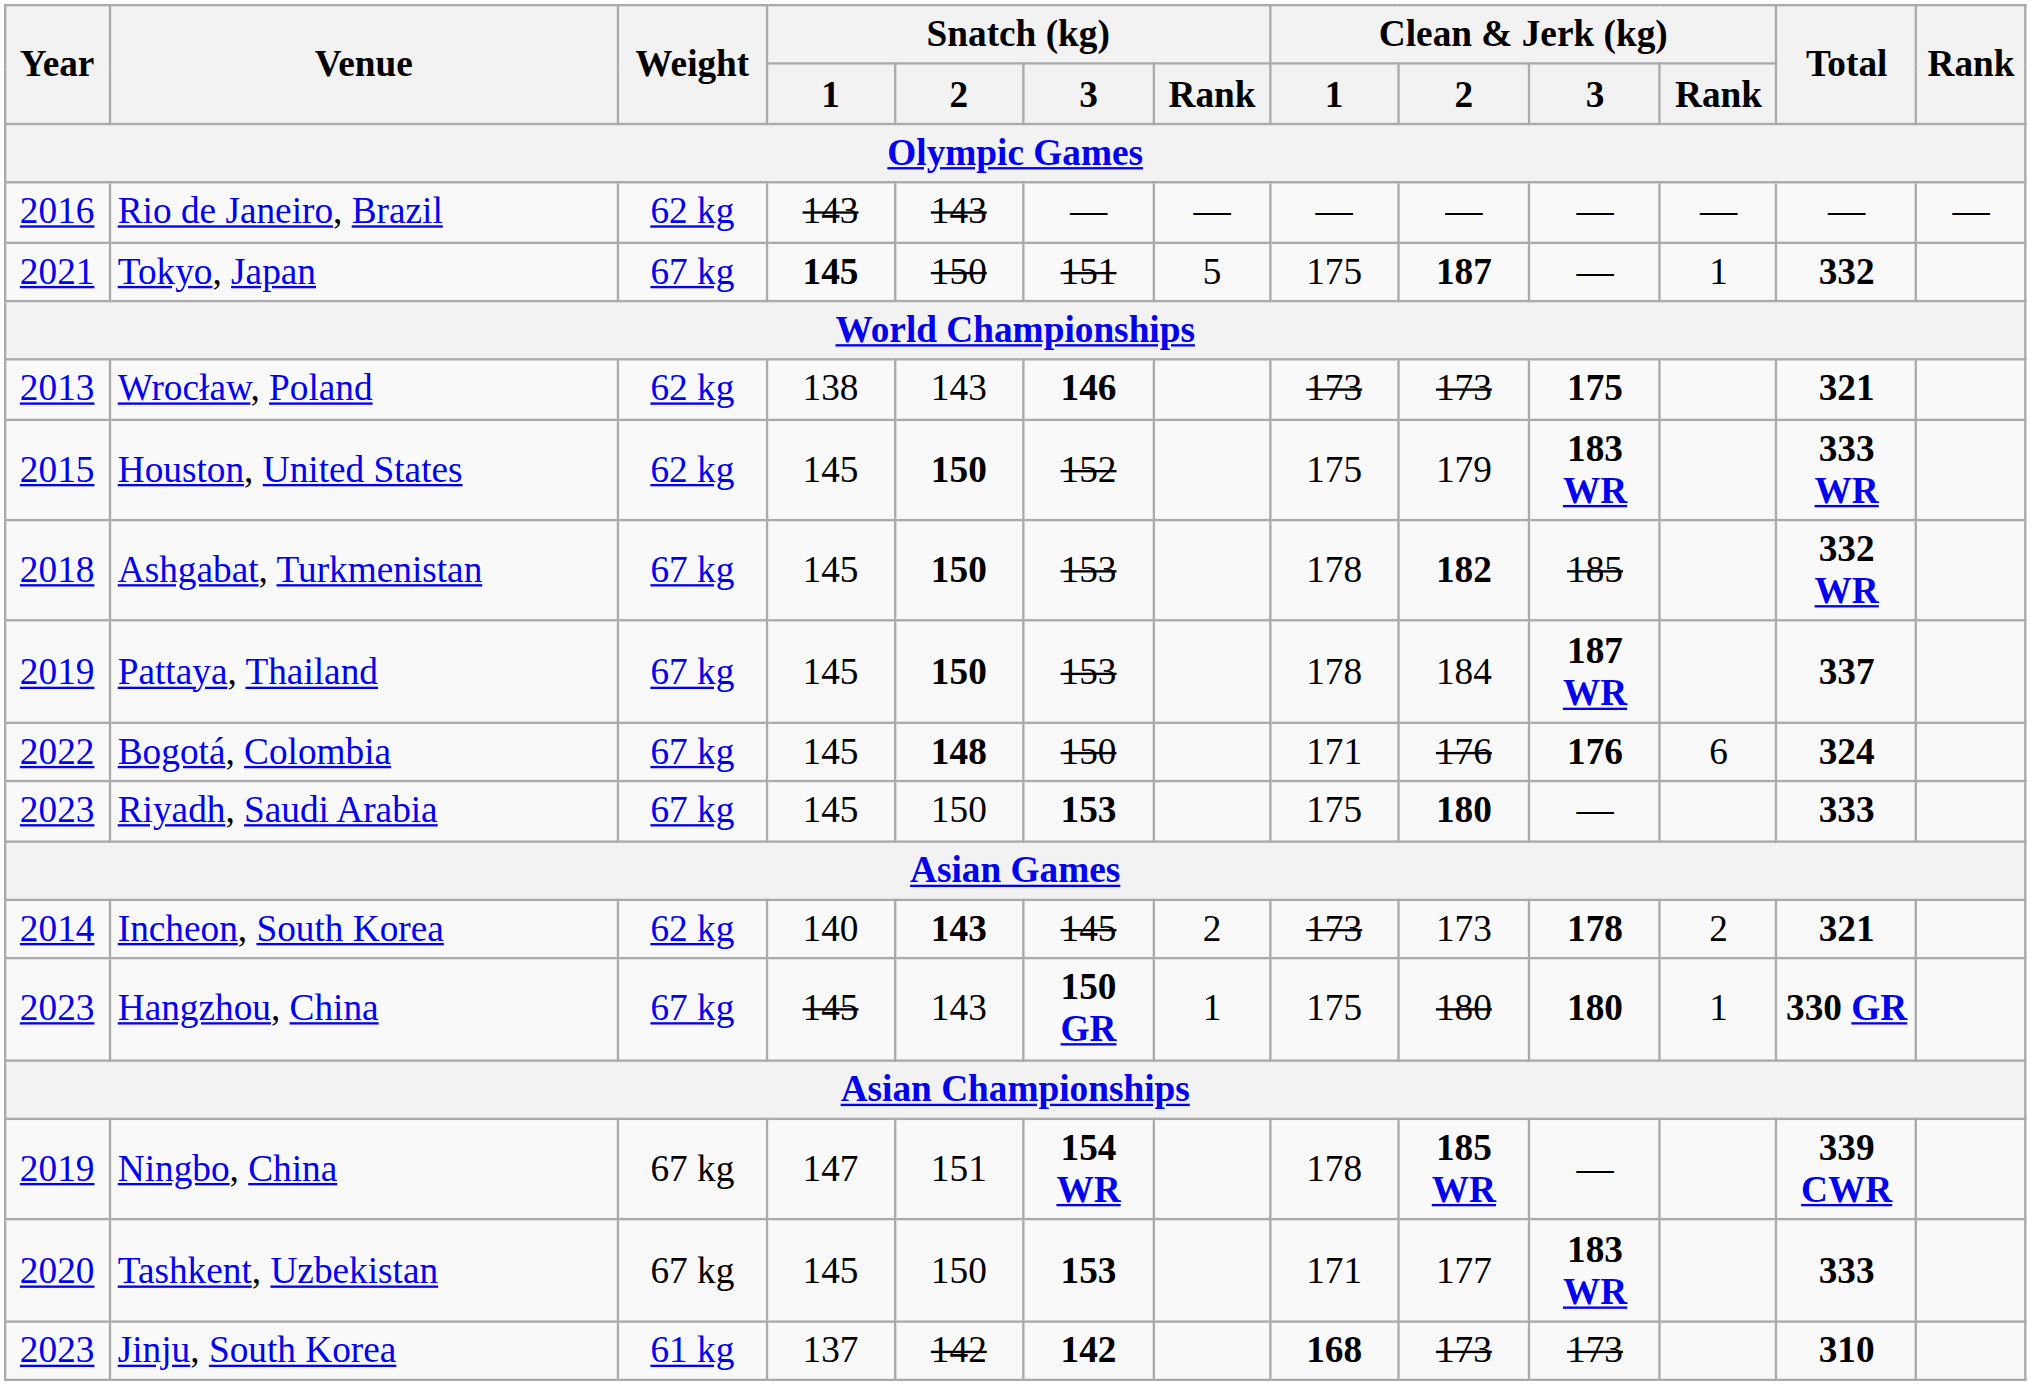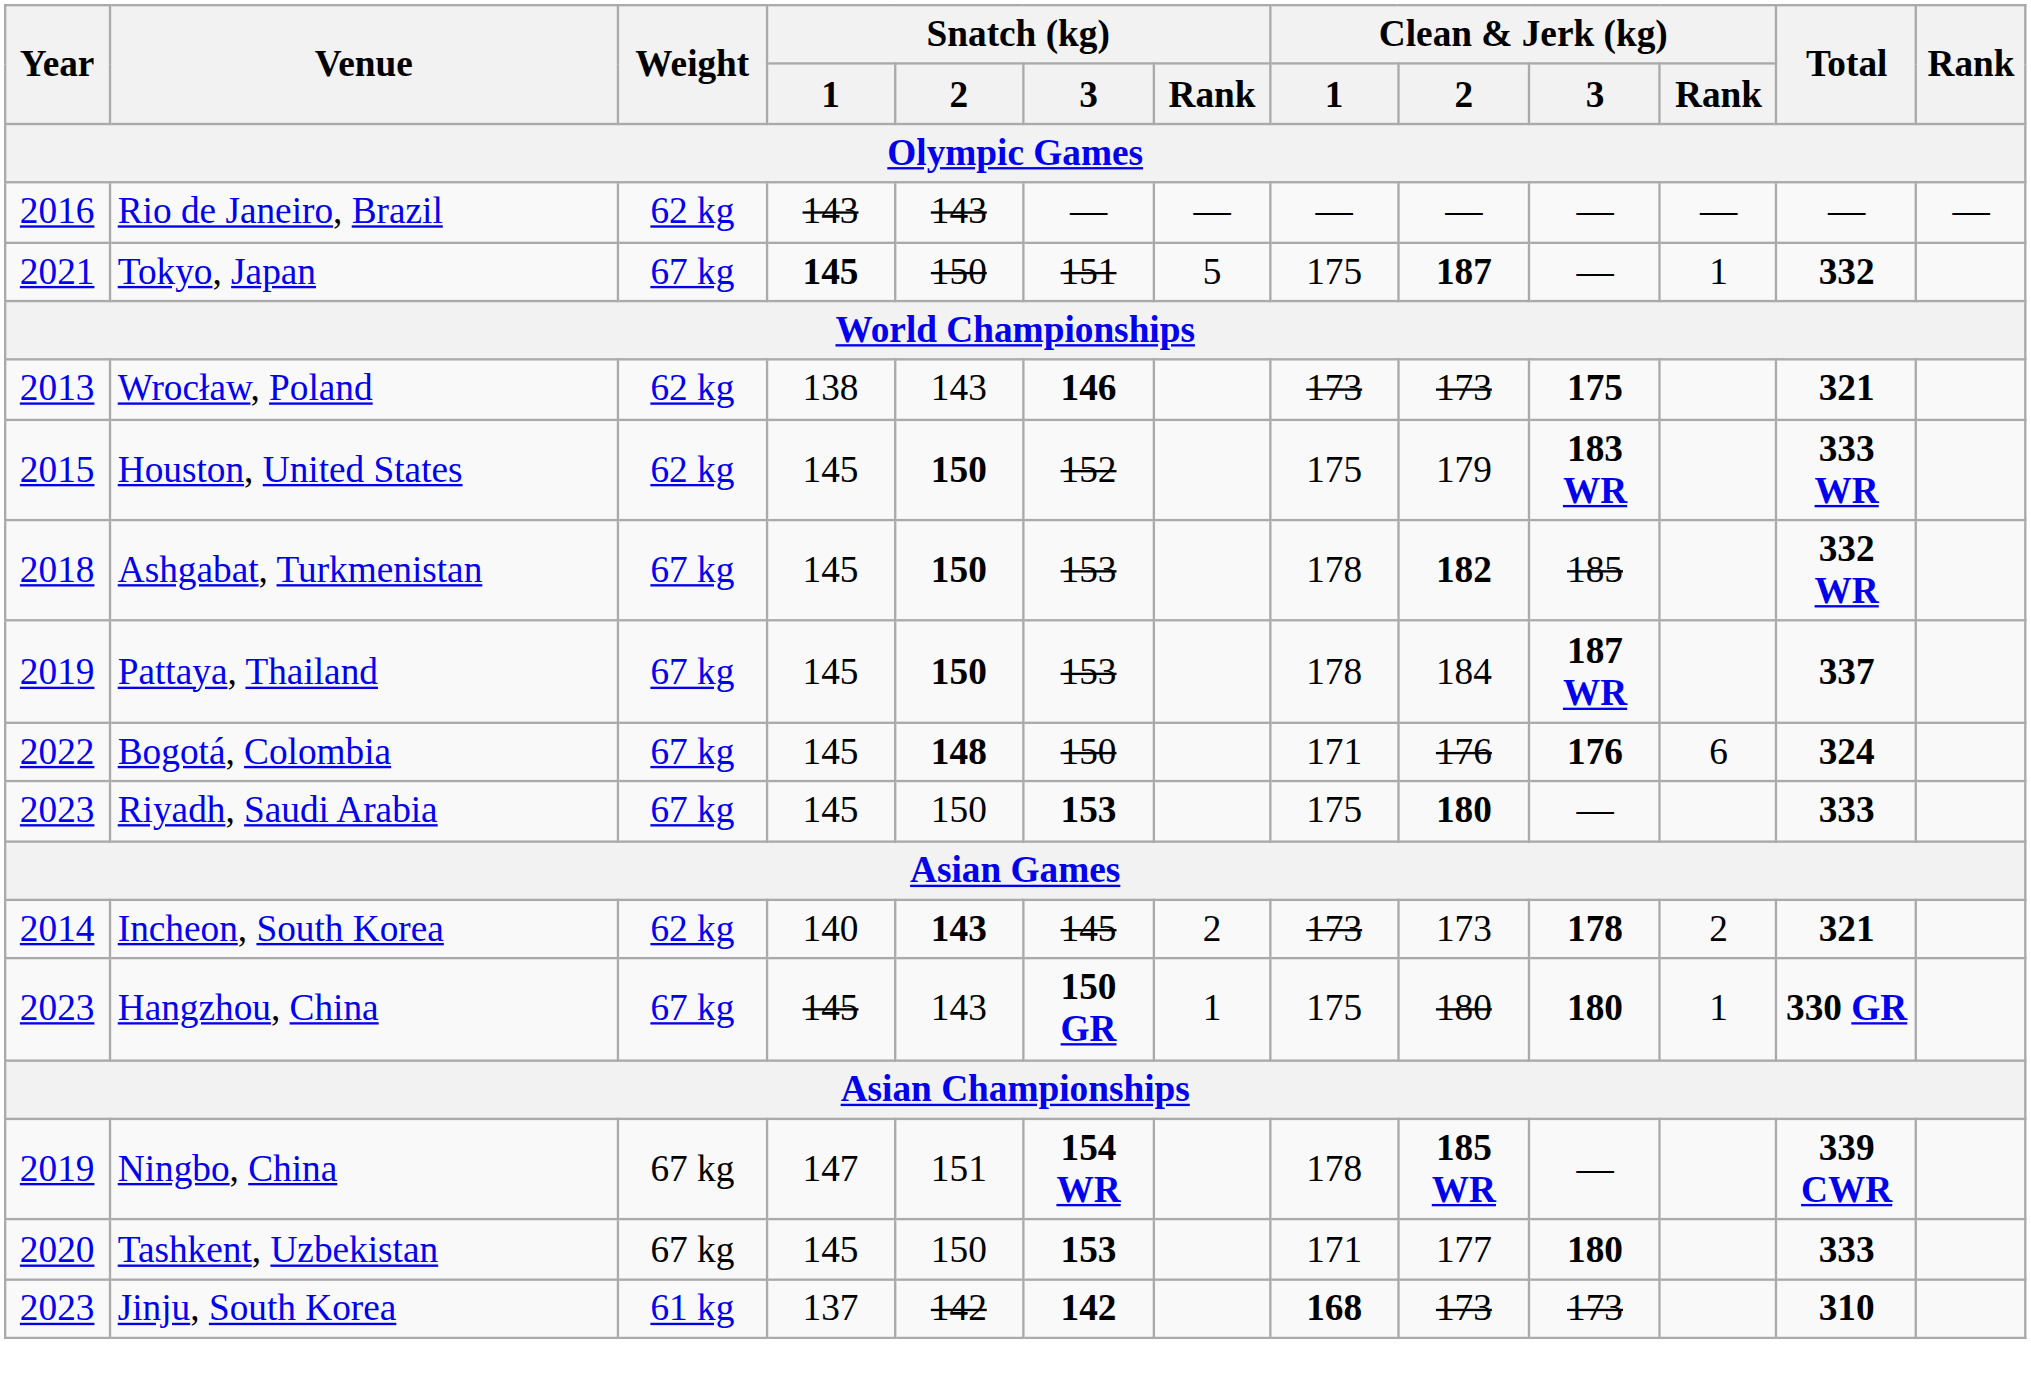Tashkent, Uzbekistan | Clean & Jerk (kg) / 3: 183 WR -> 180
